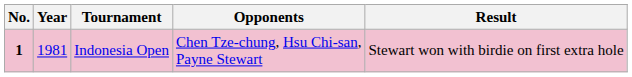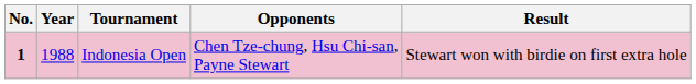Indonesia Open | Year: 1981 -> 1988
